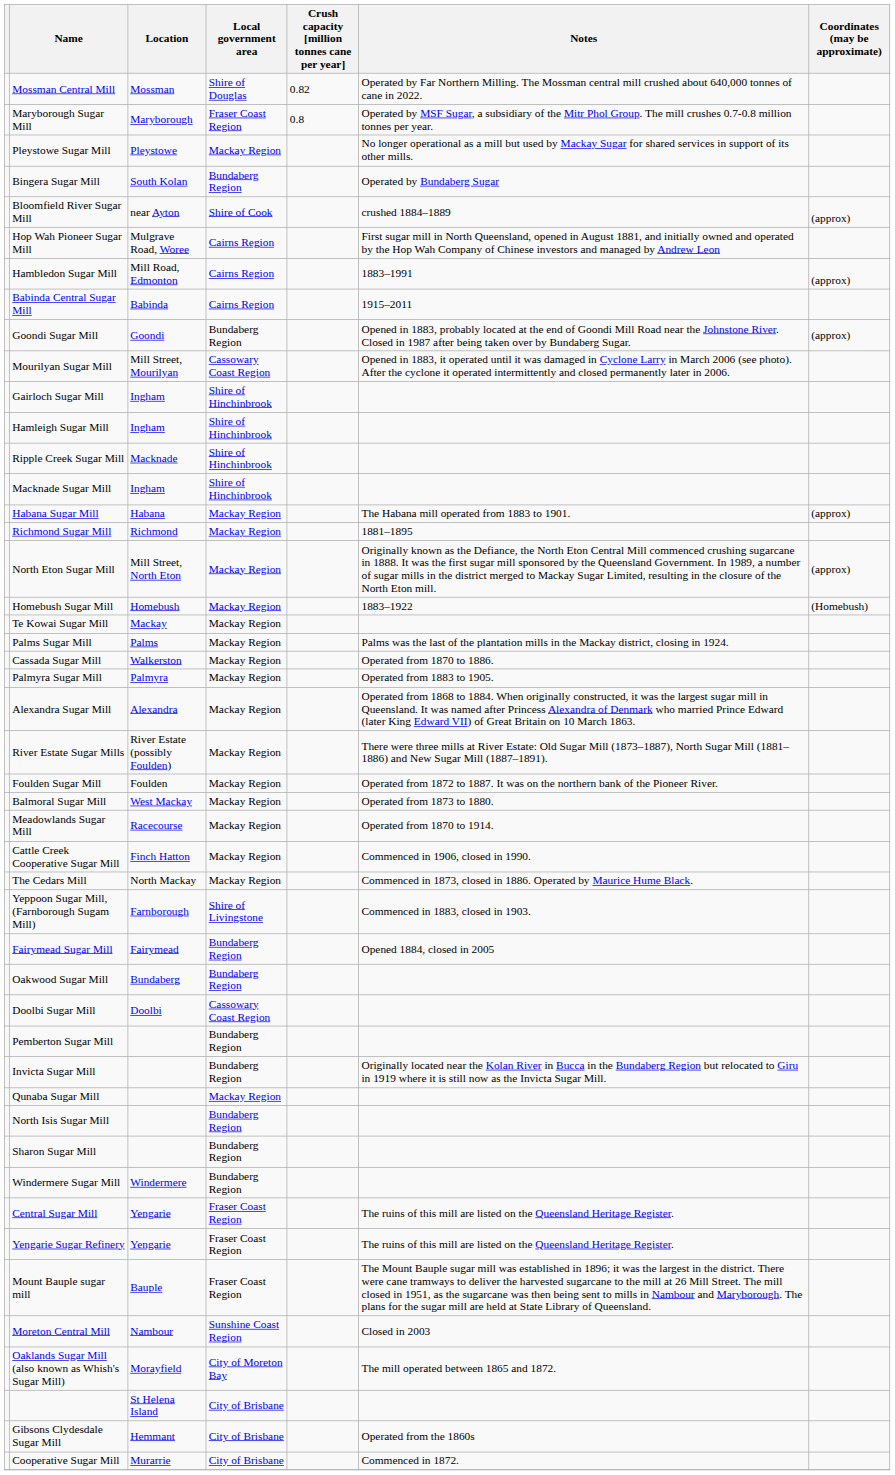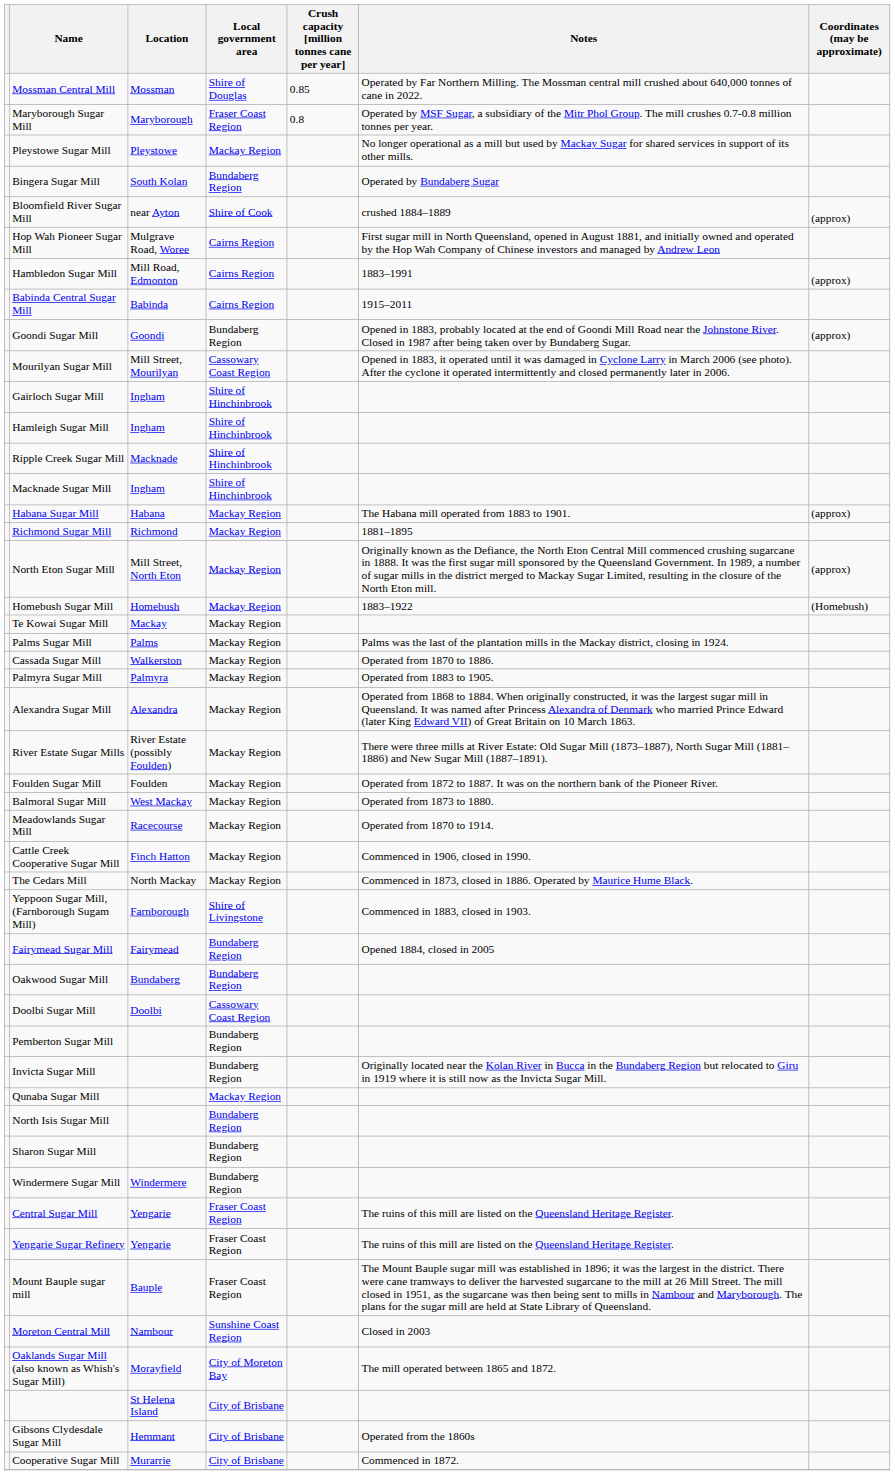Mossman Central Mill | Crush capacity [million tonnes cane per year]: 0.82 -> 0.85
